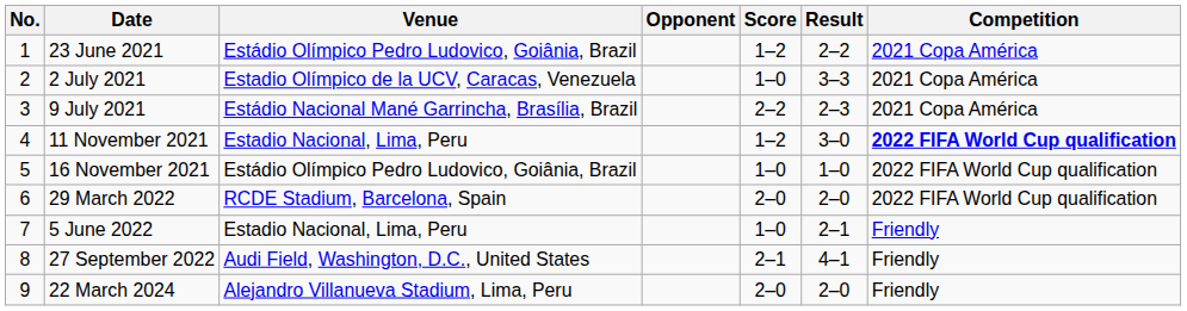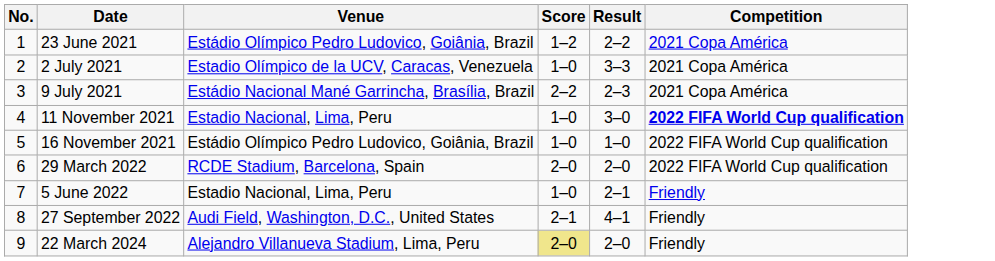- column: Opponent
11 November 2021 | Score: 1–2 -> 1–0
22 March 2024 | Score: no background -> khaki background
